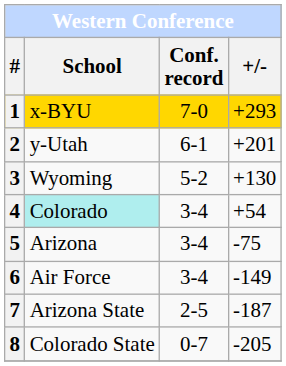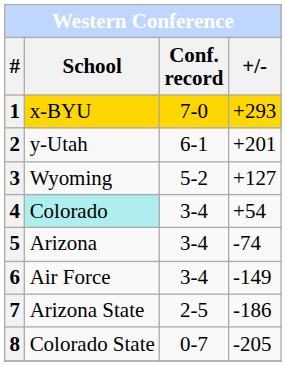3 | +/-: +130 -> +127
5 | +/-: -75 -> -74
7 | +/-: -187 -> -186
